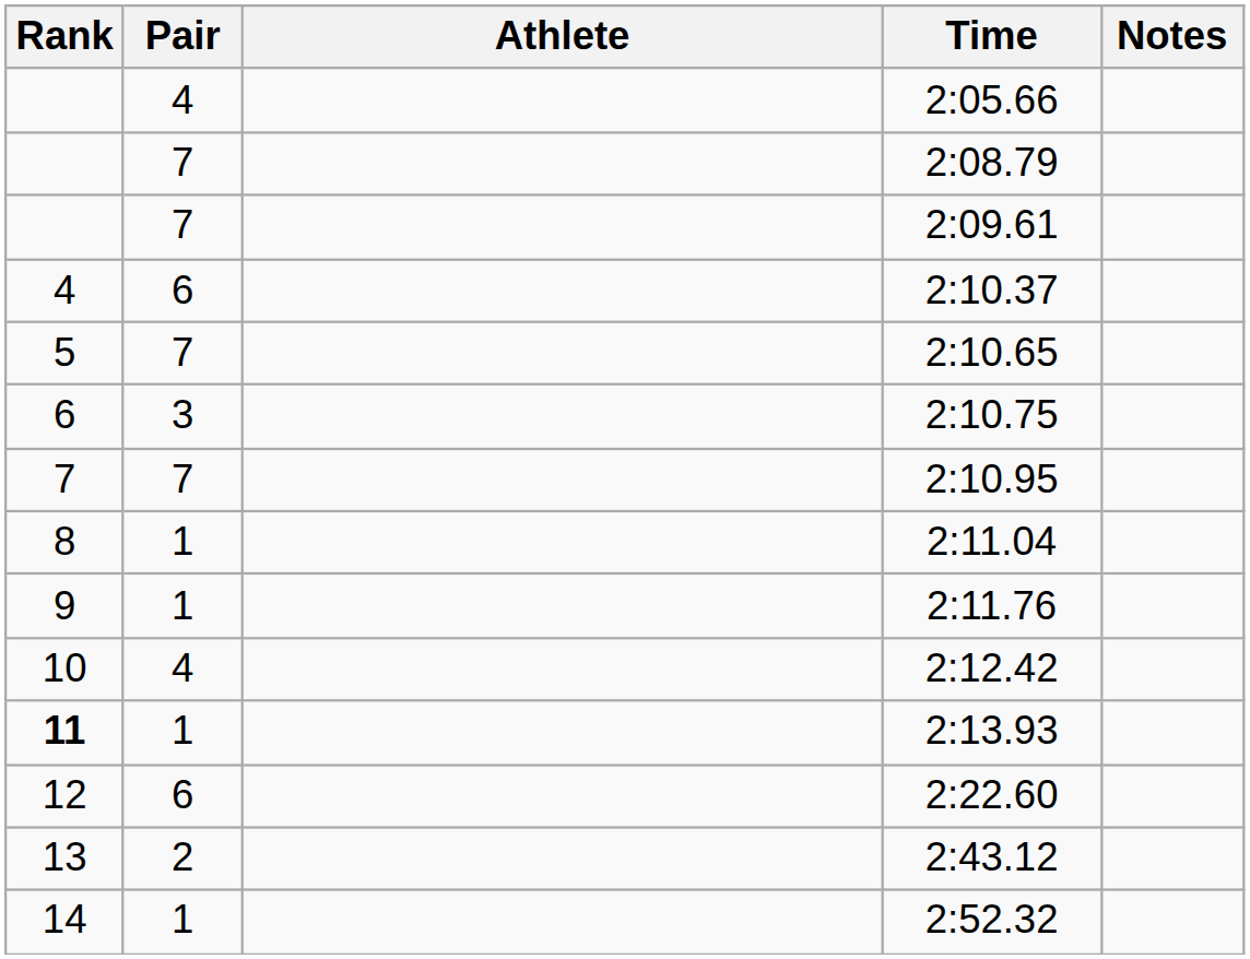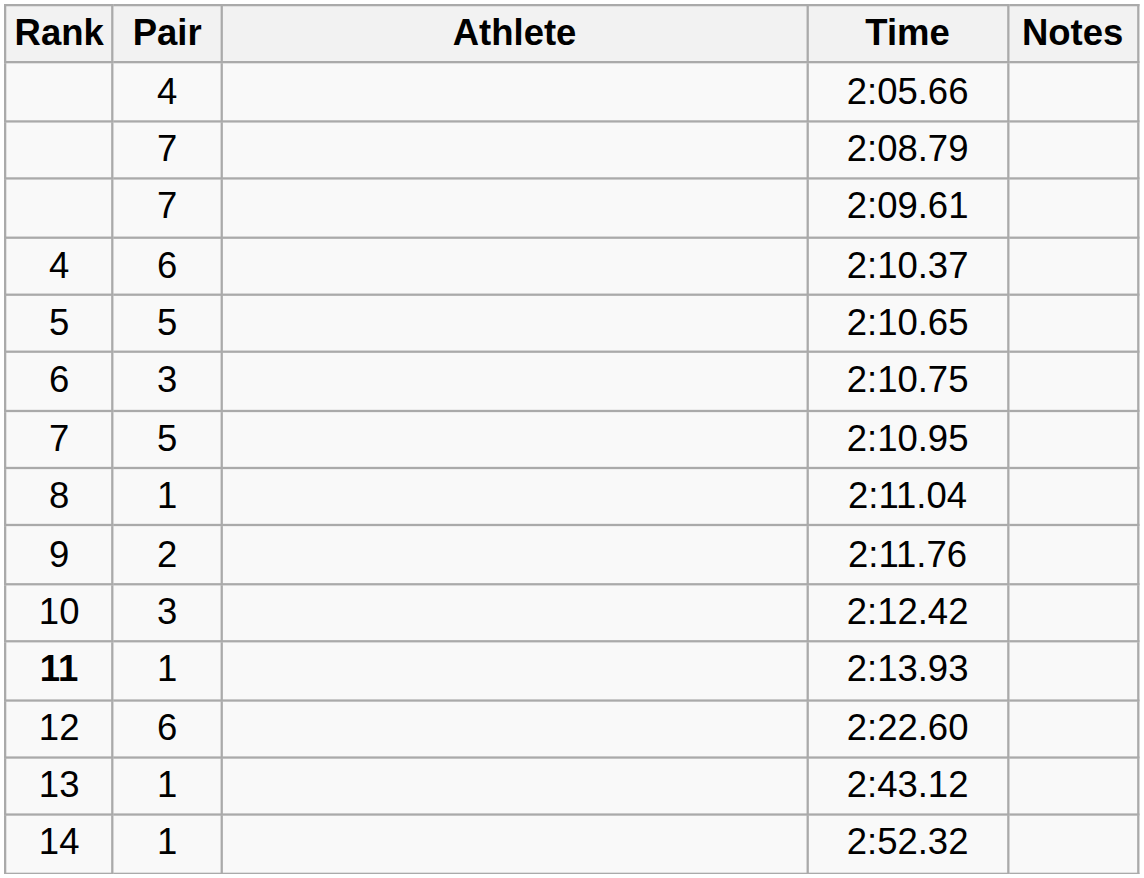2:10.65 | Pair: 7 -> 5
2:10.95 | Pair: 7 -> 5
2:11.76 | Pair: 1 -> 2
2:12.42 | Pair: 4 -> 3
2:43.12 | Pair: 2 -> 1
